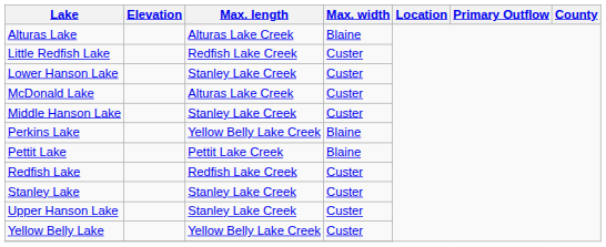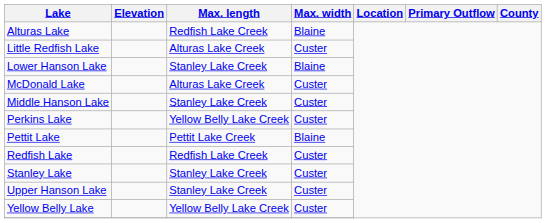Alturas Lake | Max. length: Alturas Lake Creek -> Redfish Lake Creek
Little Redfish Lake | Max. length: Redfish Lake Creek -> Alturas Lake Creek
Lower Hanson Lake | Max. width: Custer -> Blaine
Perkins Lake | Max. width: Blaine -> Custer
